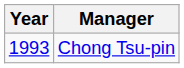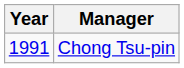Chong Tsu-pin | Year: 1993 -> 1991
